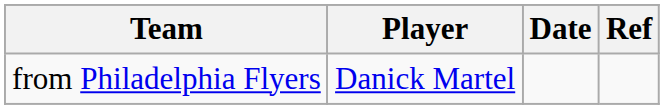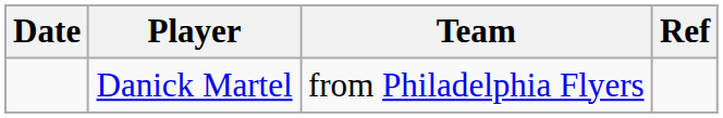columns swapped: Date <-> Team
